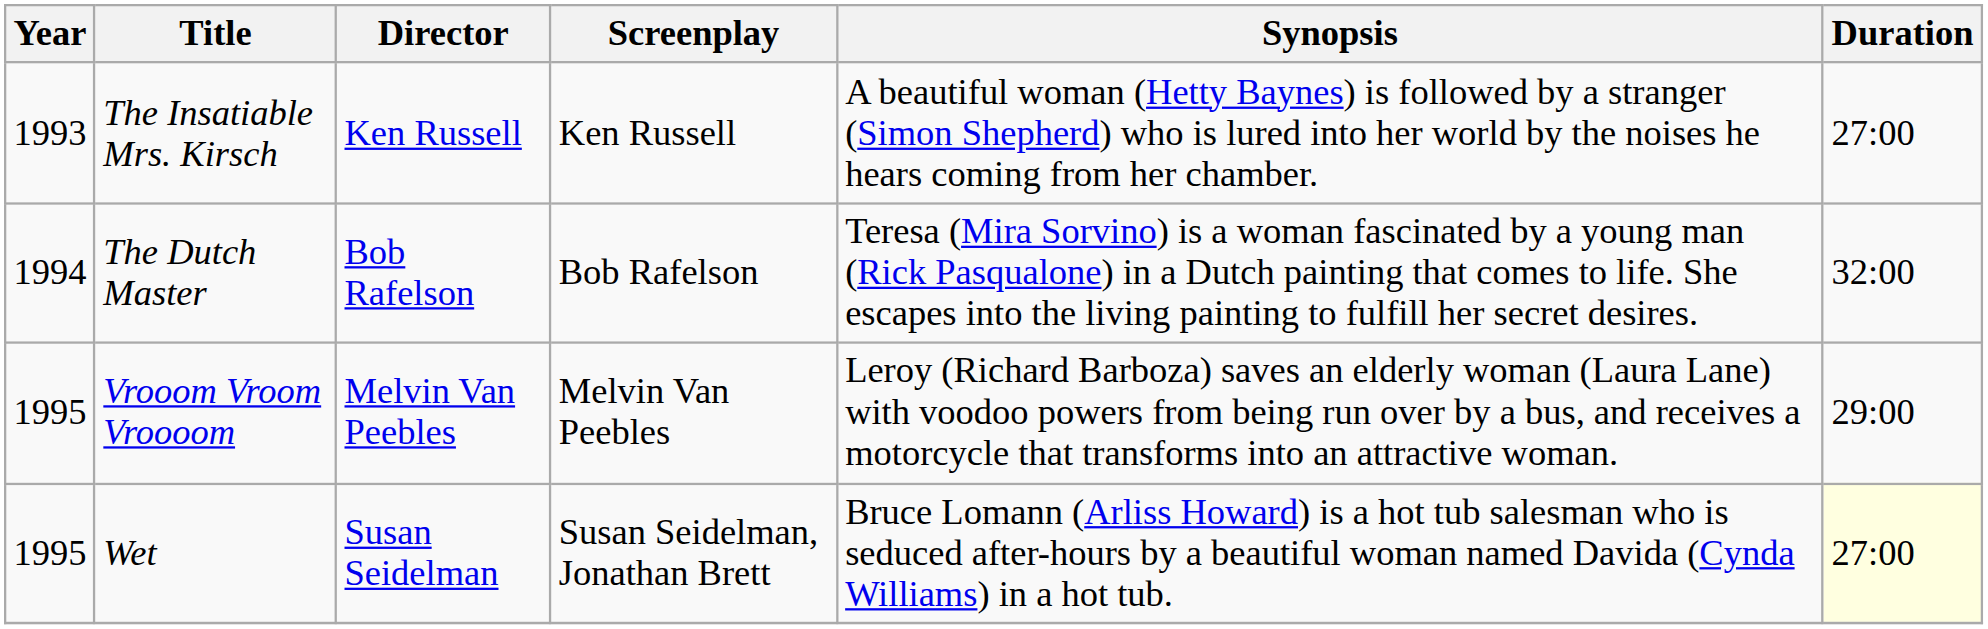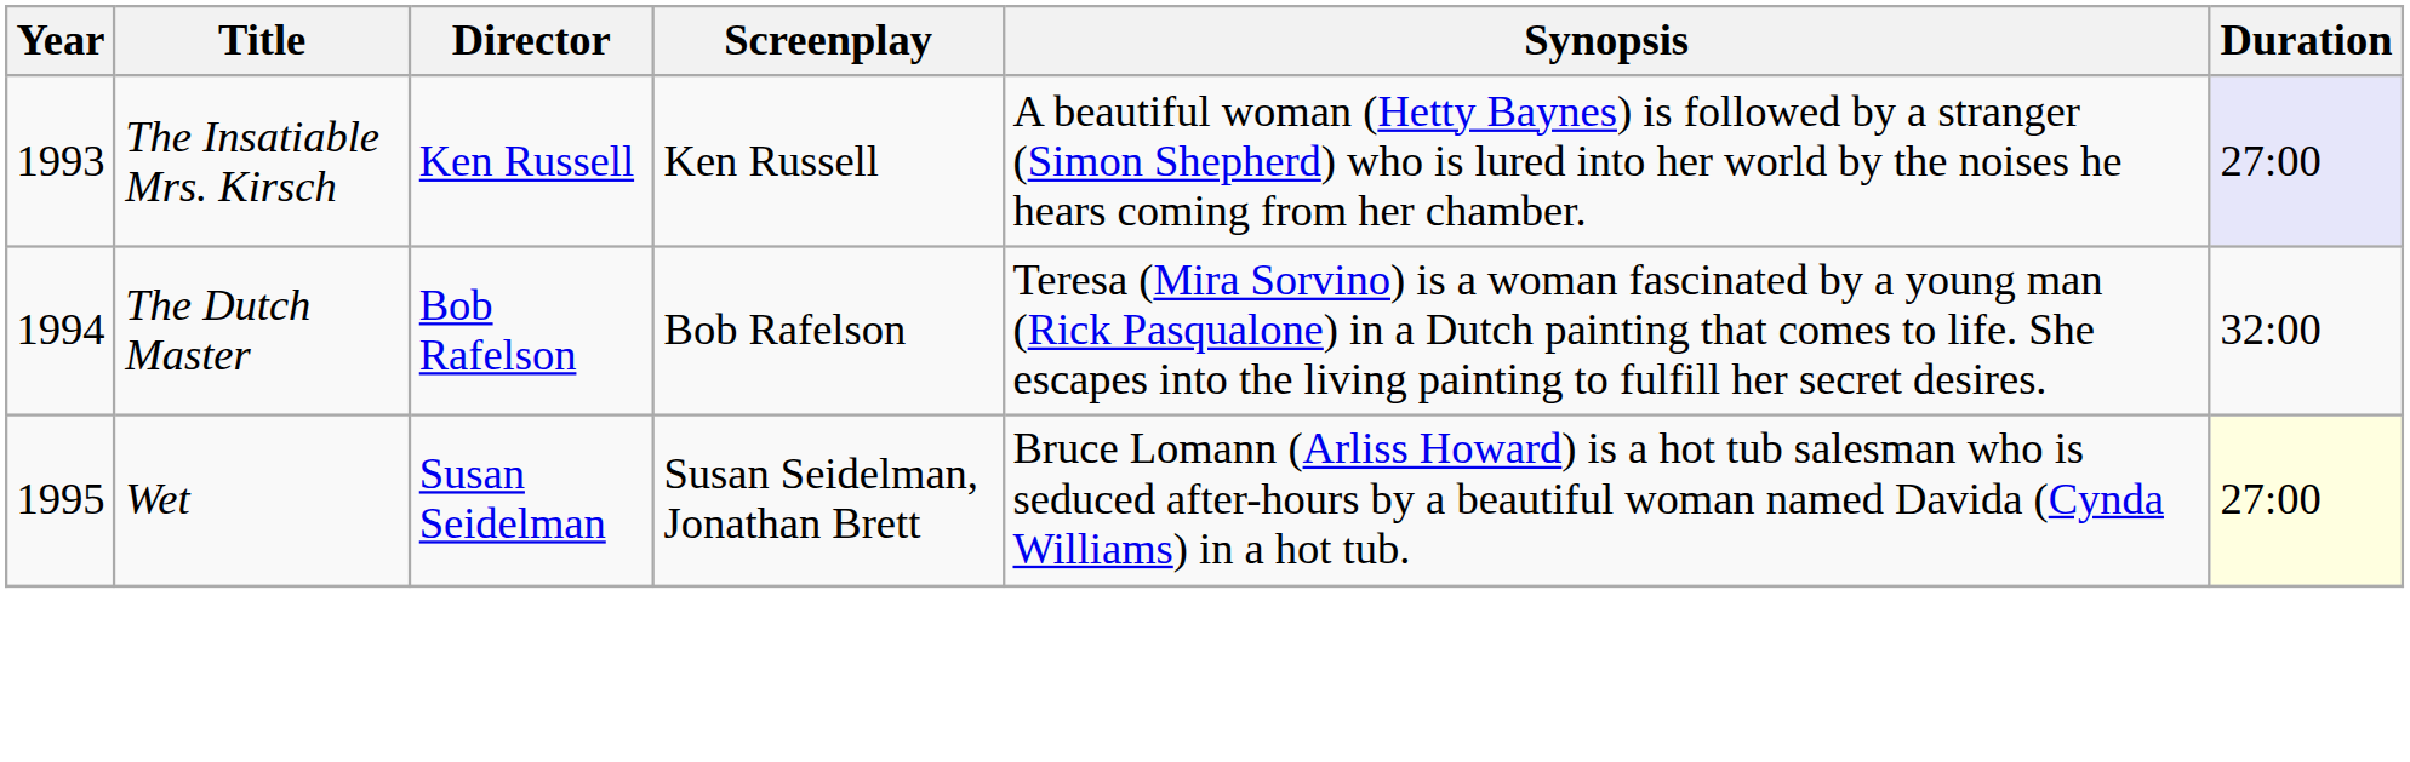The Insatiable Mrs. Kirsch | Duration: no background -> lavender background
- row: 1995 | Vrooom Vroom Vroooom | Melvin Van Peebles | Melvin Van Peebles | Leroy (Richard Barboza) saves an elderly woman (Laura Lane) with voodoo powers from being run over by a bus, and receives a motorcycle that transforms into an attractive woman. | 29:00
